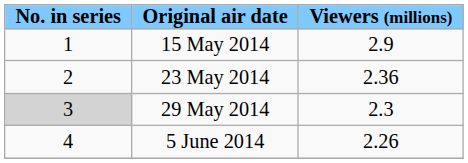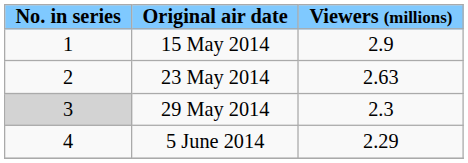23 May 2014 | Viewers (millions): 2.36 -> 2.63
5 June 2014 | Viewers (millions): 2.26 -> 2.29
